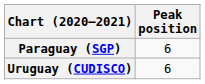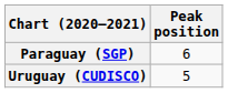Uruguay (CUDISCO) | Peak position: 6 -> 5
